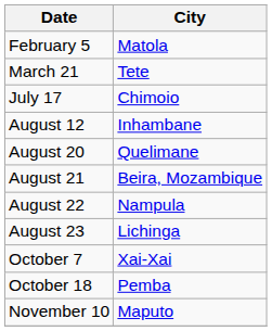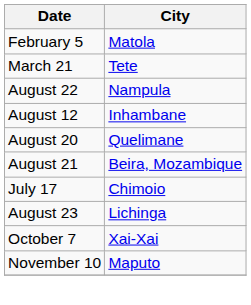rows swapped: July 17 <-> August 22
- row: October 18 | Pemba
